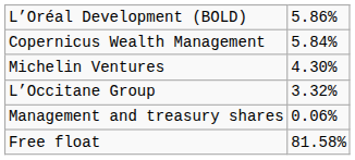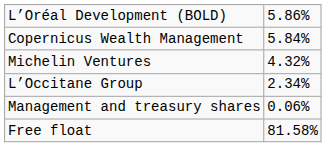Michelin Ventures | column 2: 4.30% -> 4.32%
L’Occitane Group | column 2: 3.32% -> 2.34%
